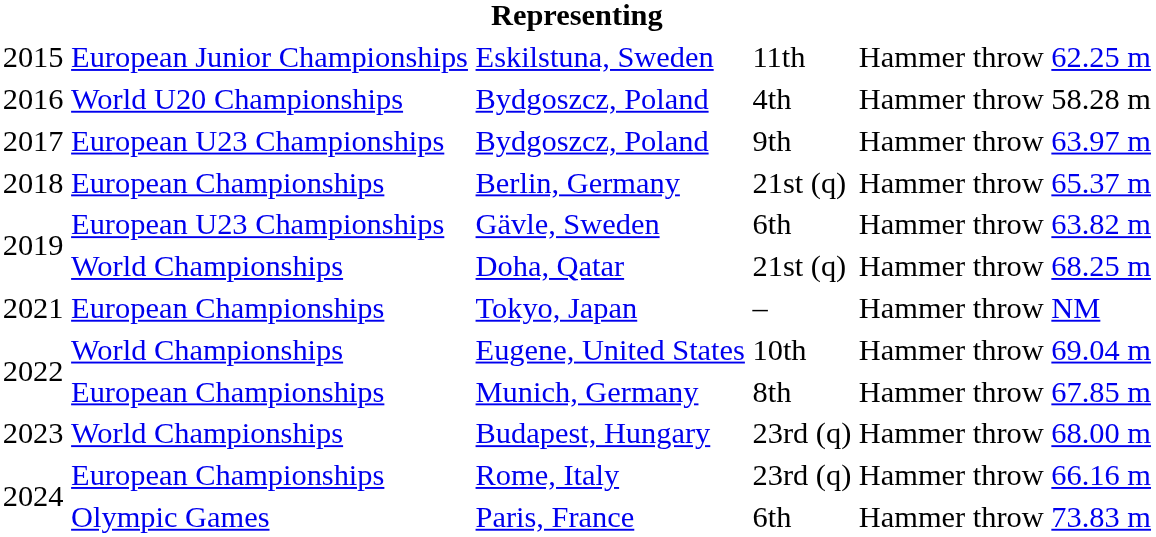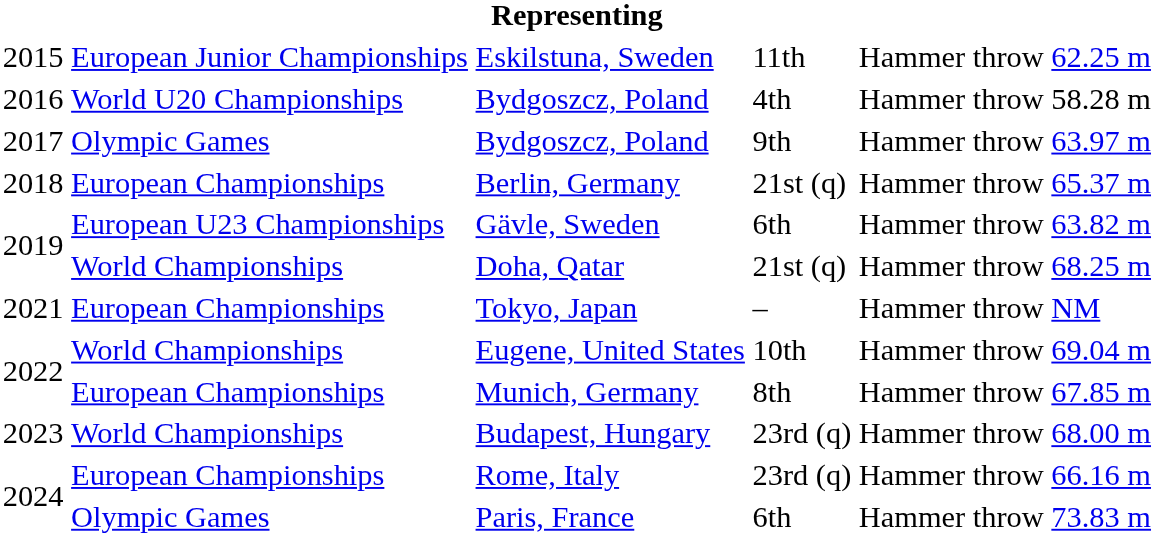2017 / Bydgoszcz, Poland | column 2: European U23 Championships -> Olympic Games
